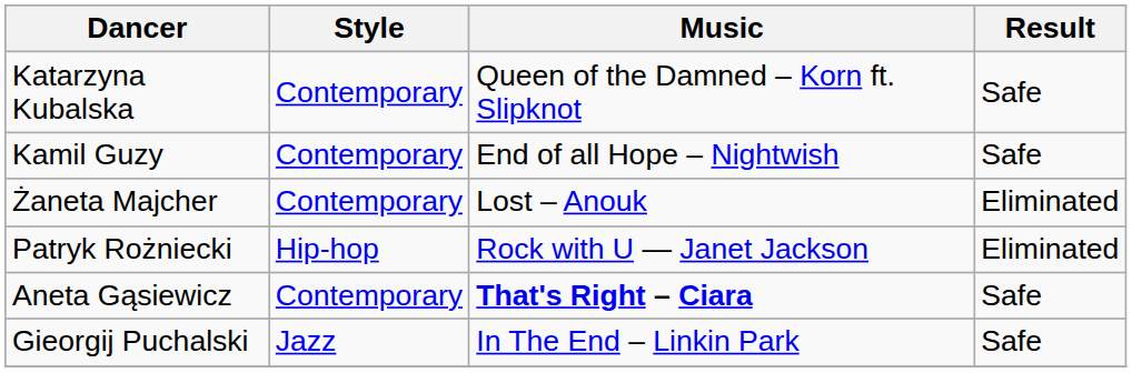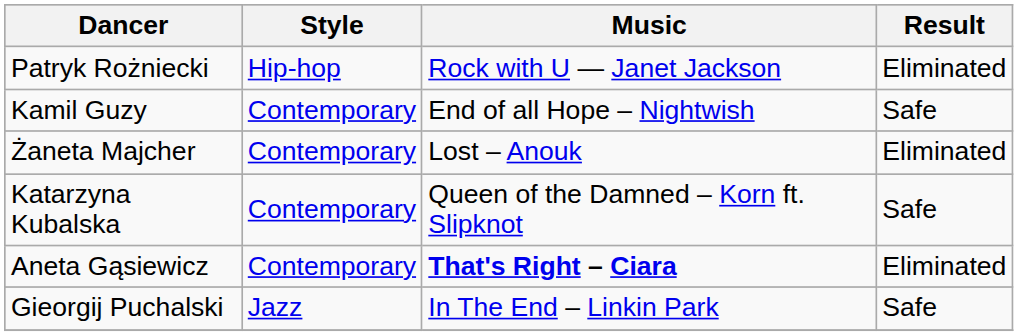rows swapped: Katarzyna Kubalska <-> Patryk Rożniecki
Aneta Gąsiewicz | Result: Safe -> Eliminated
